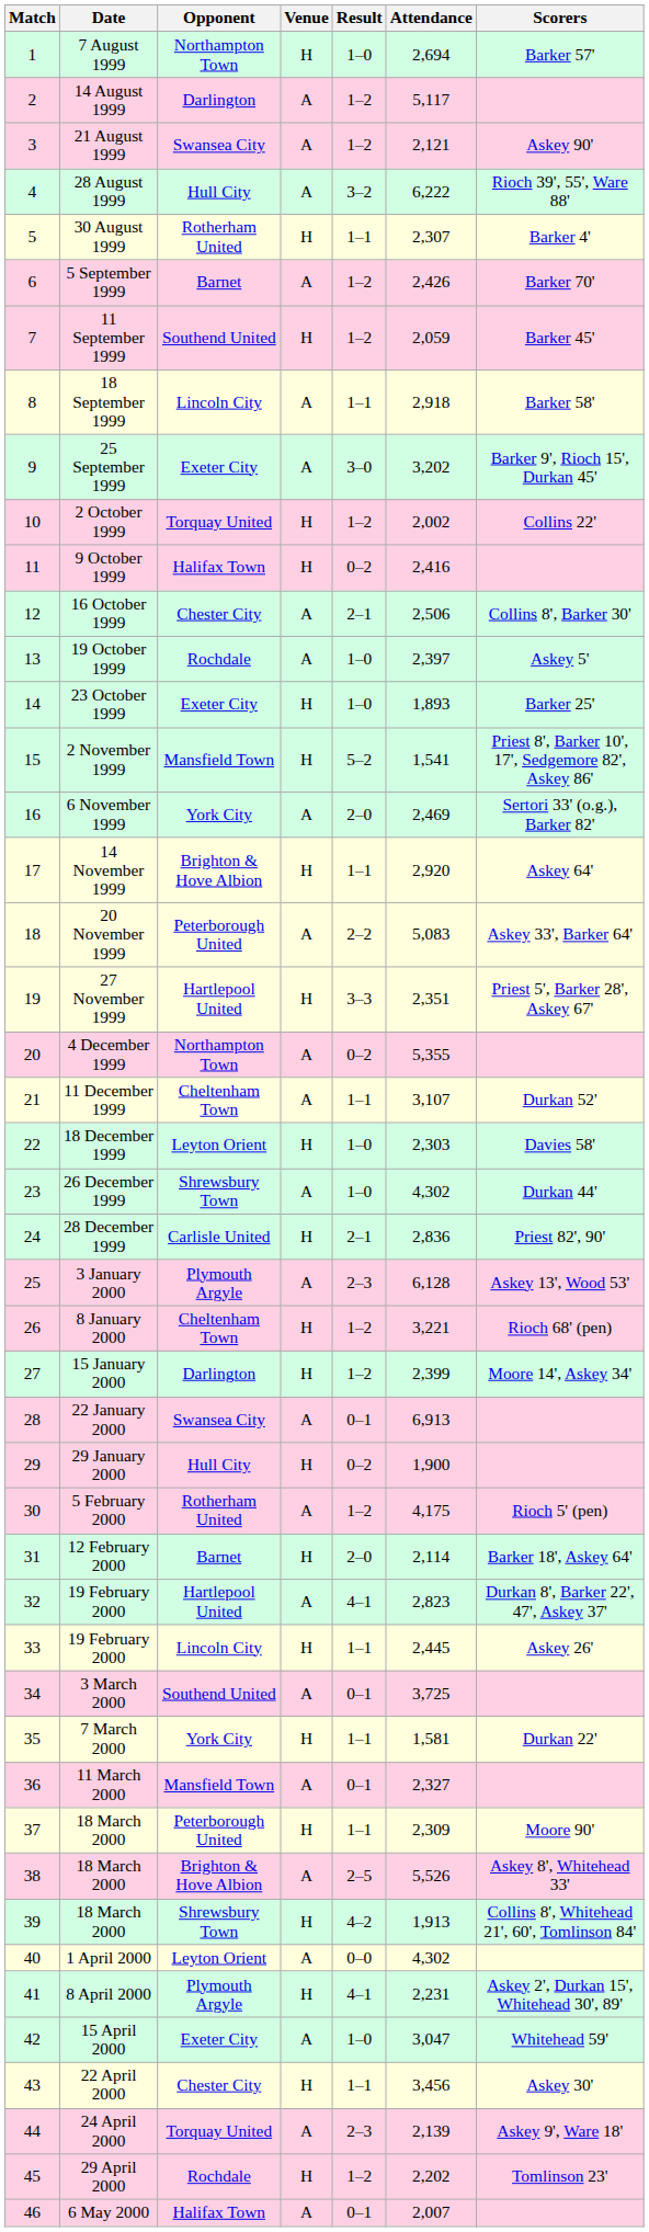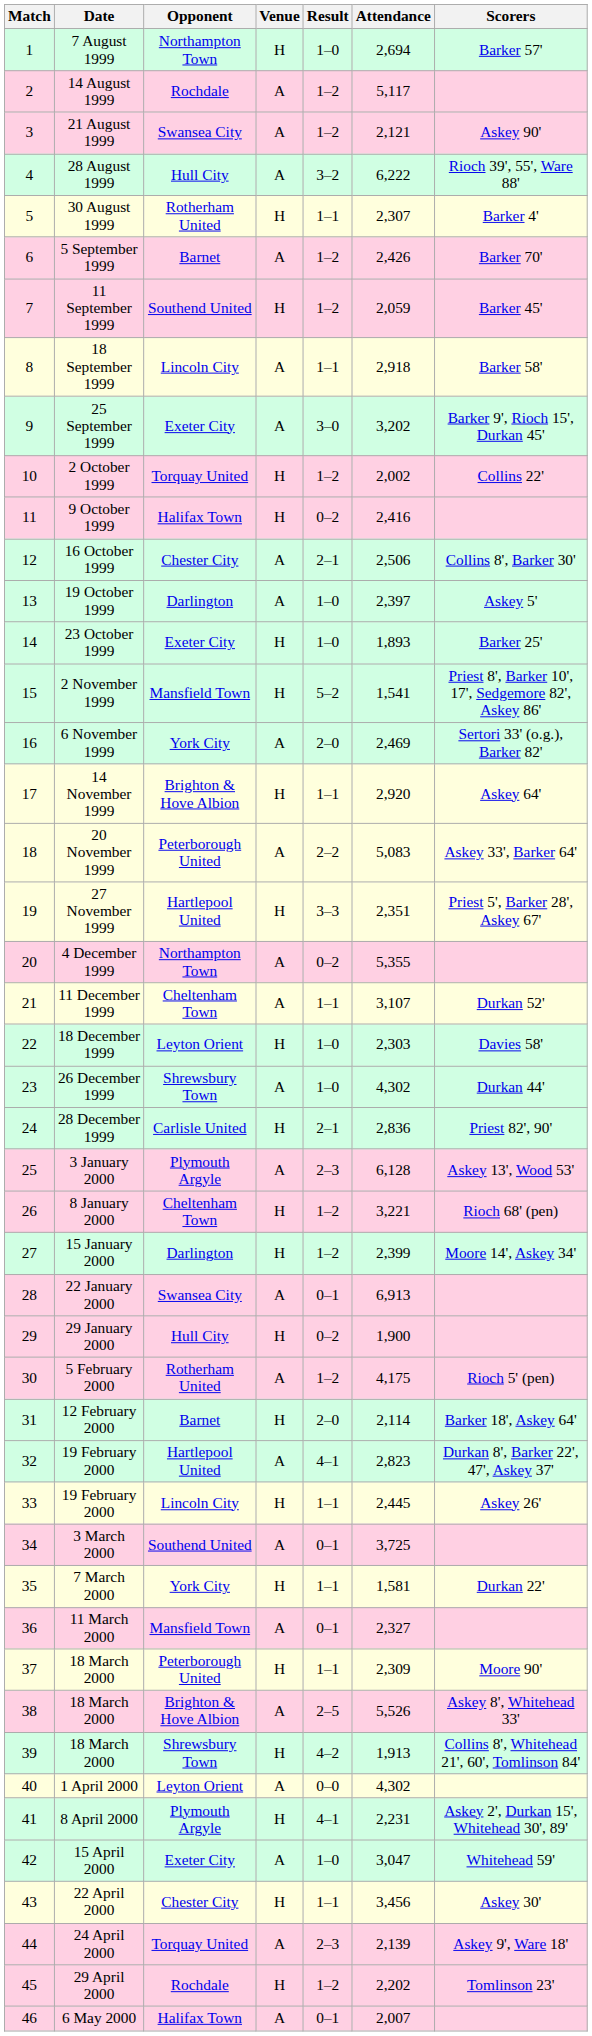14 August 1999 | Opponent: Darlington -> Rochdale
19 October 1999 | Opponent: Rochdale -> Darlington
